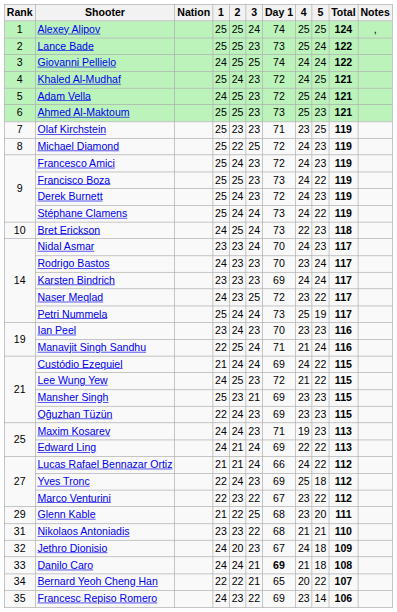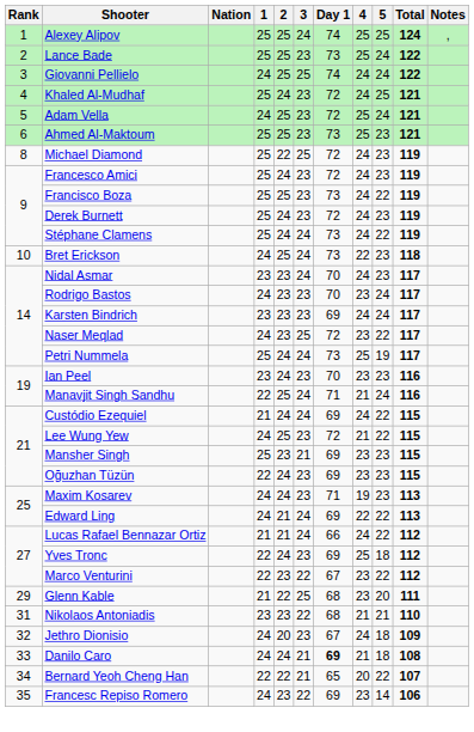- row: 7 | Olaf Kirchstein | 25 | 23 | 23 | 71 | 23 | 25 | 119
